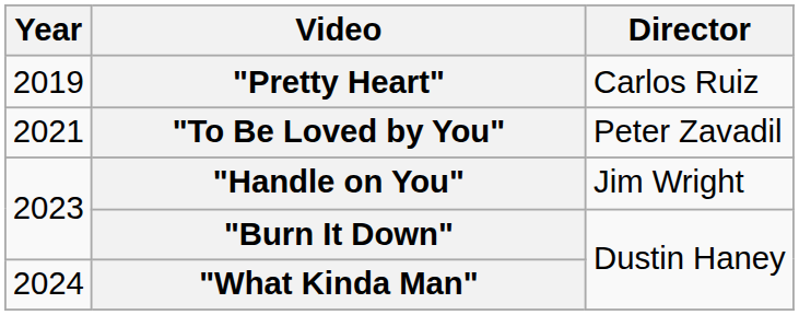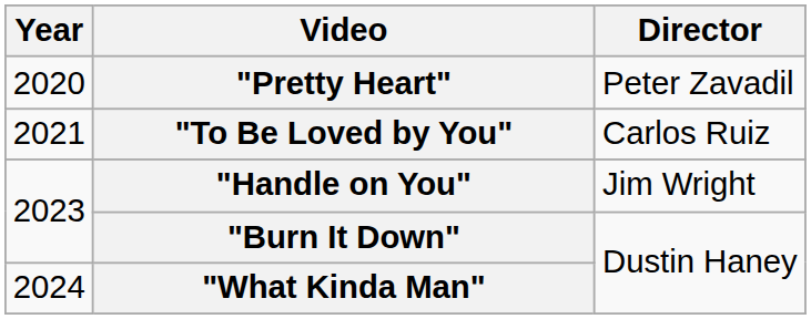"Pretty Heart" | Year: 2019 -> 2020
"Pretty Heart" | Director: Carlos Ruiz -> Peter Zavadil
"To Be Loved by You" | Director: Peter Zavadil -> Carlos Ruiz
